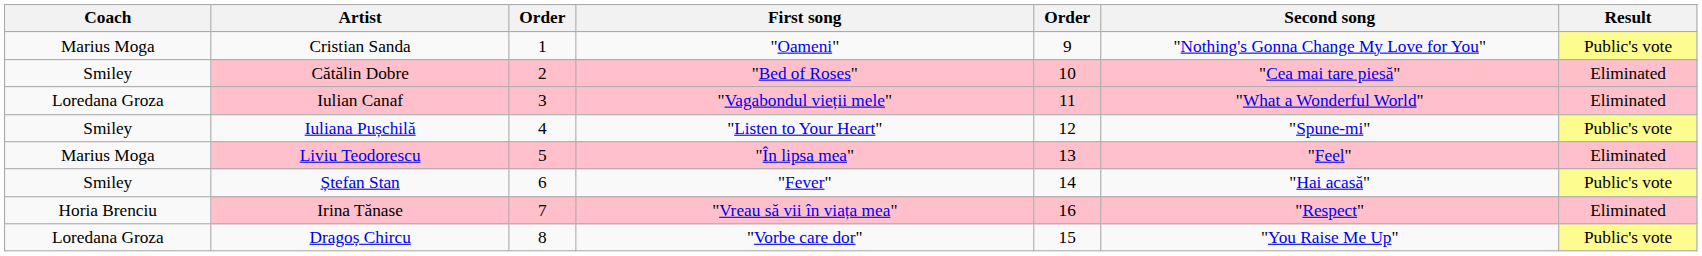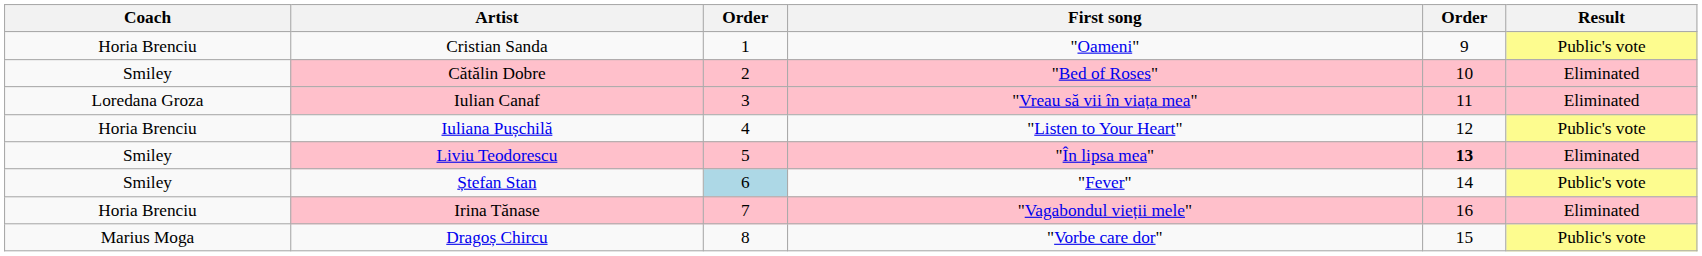- column: Second song | "Nothing's Gonna Change My Love for You" | "Cea mai tare piesă" | "What a Wonderful World" | "Spune-mi" | "Feel" | "Hai acasă" | "Respect" | "You Raise Me Up"
Cristian Sanda | Coach: Marius Moga -> Horia Brenciu
Iulian Canaf | First song: "Vagabondul vieții mele" -> "Vreau să vii în viața mea"
Iuliana Pușchilă | Coach: Smiley -> Horia Brenciu
Liviu Teodorescu | Coach: Marius Moga -> Smiley
Liviu Teodorescu | column 5: normal -> bold
Ștefan Stan | column 3: no background -> lightblue background
Irina Tănase | First song: "Vreau să vii în viața mea" -> "Vagabondul vieții mele"
Dragoș Chircu | Coach: Loredana Groza -> Marius Moga
